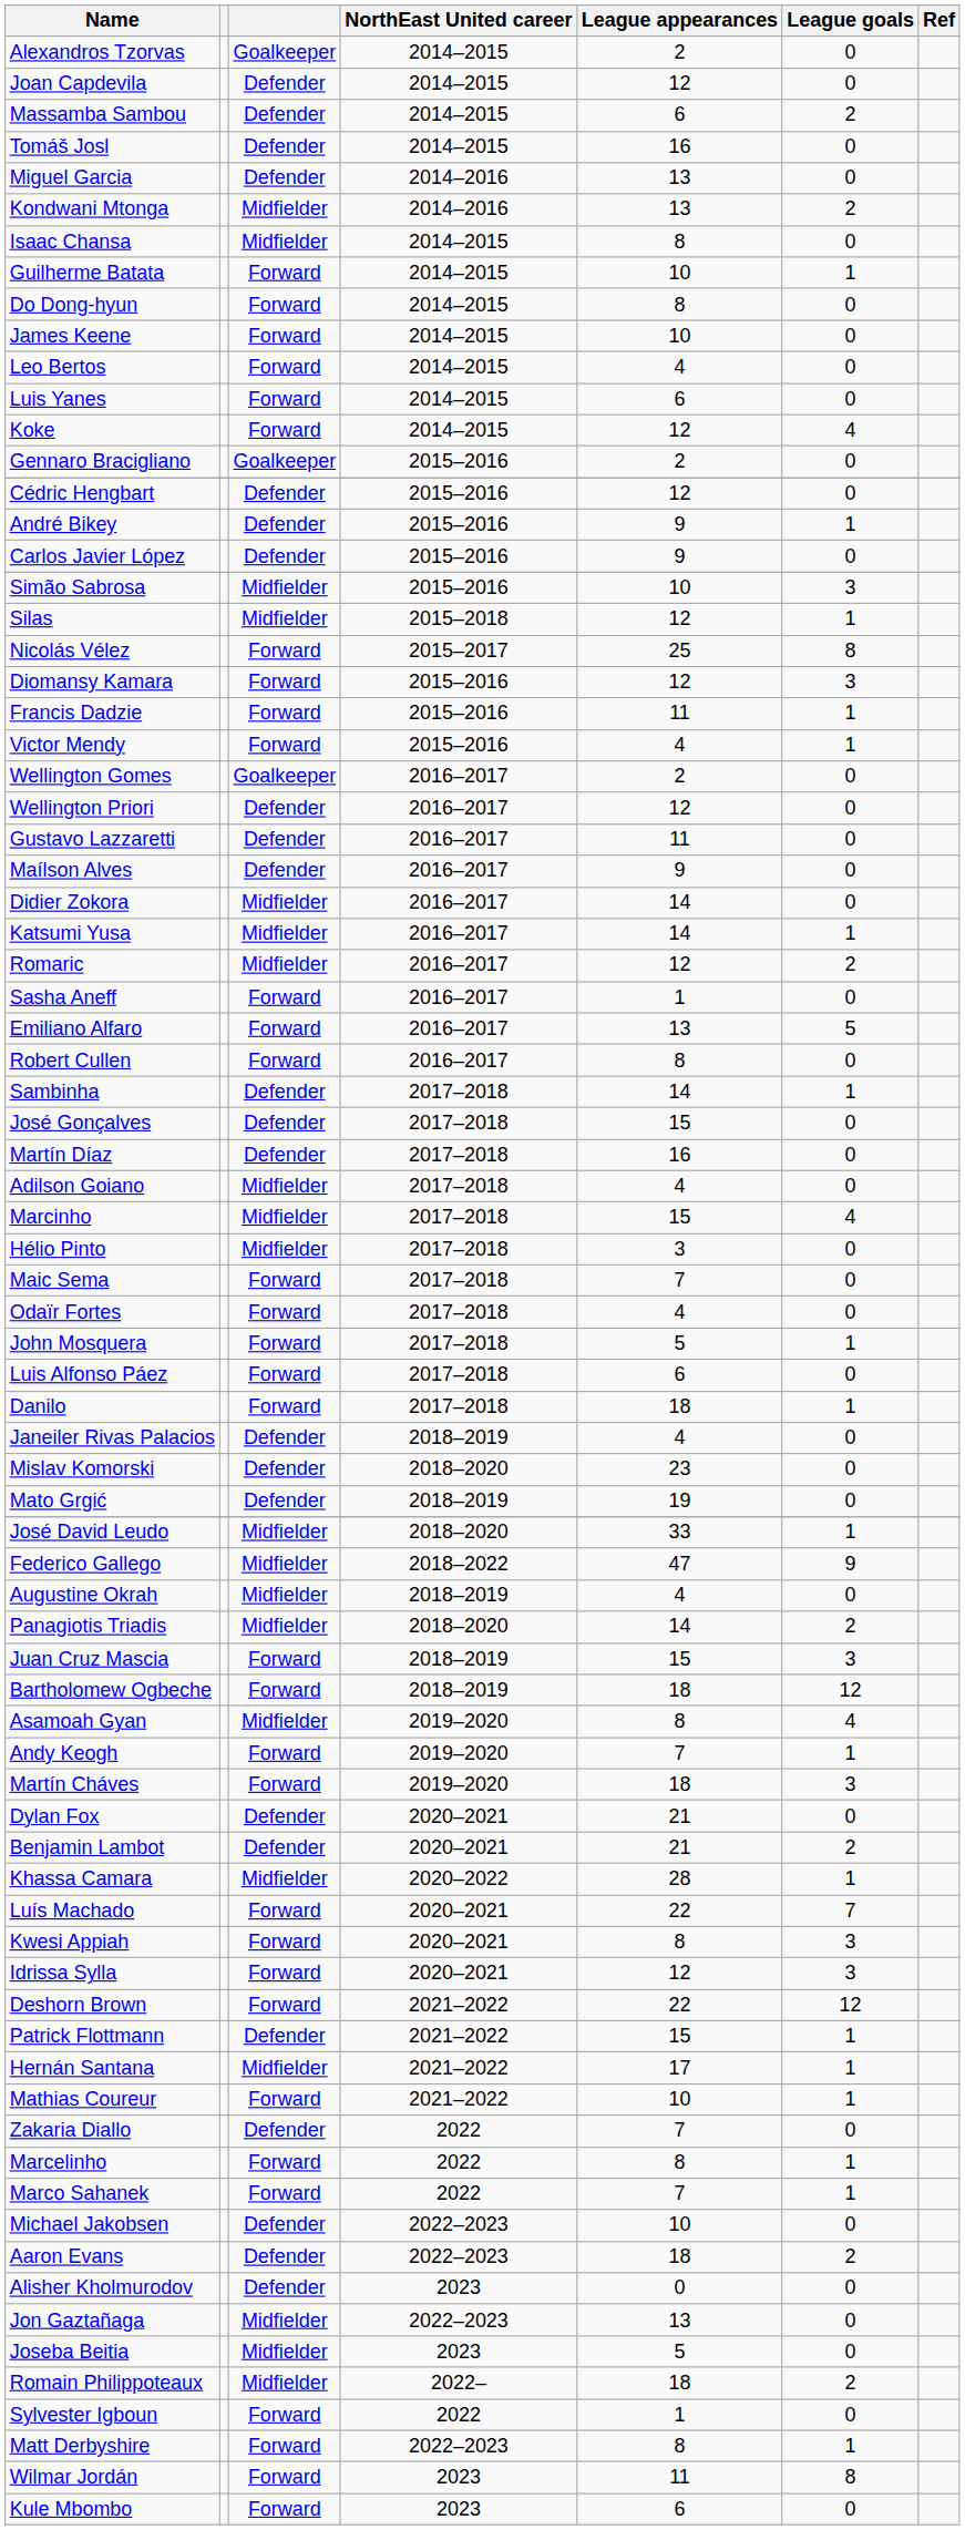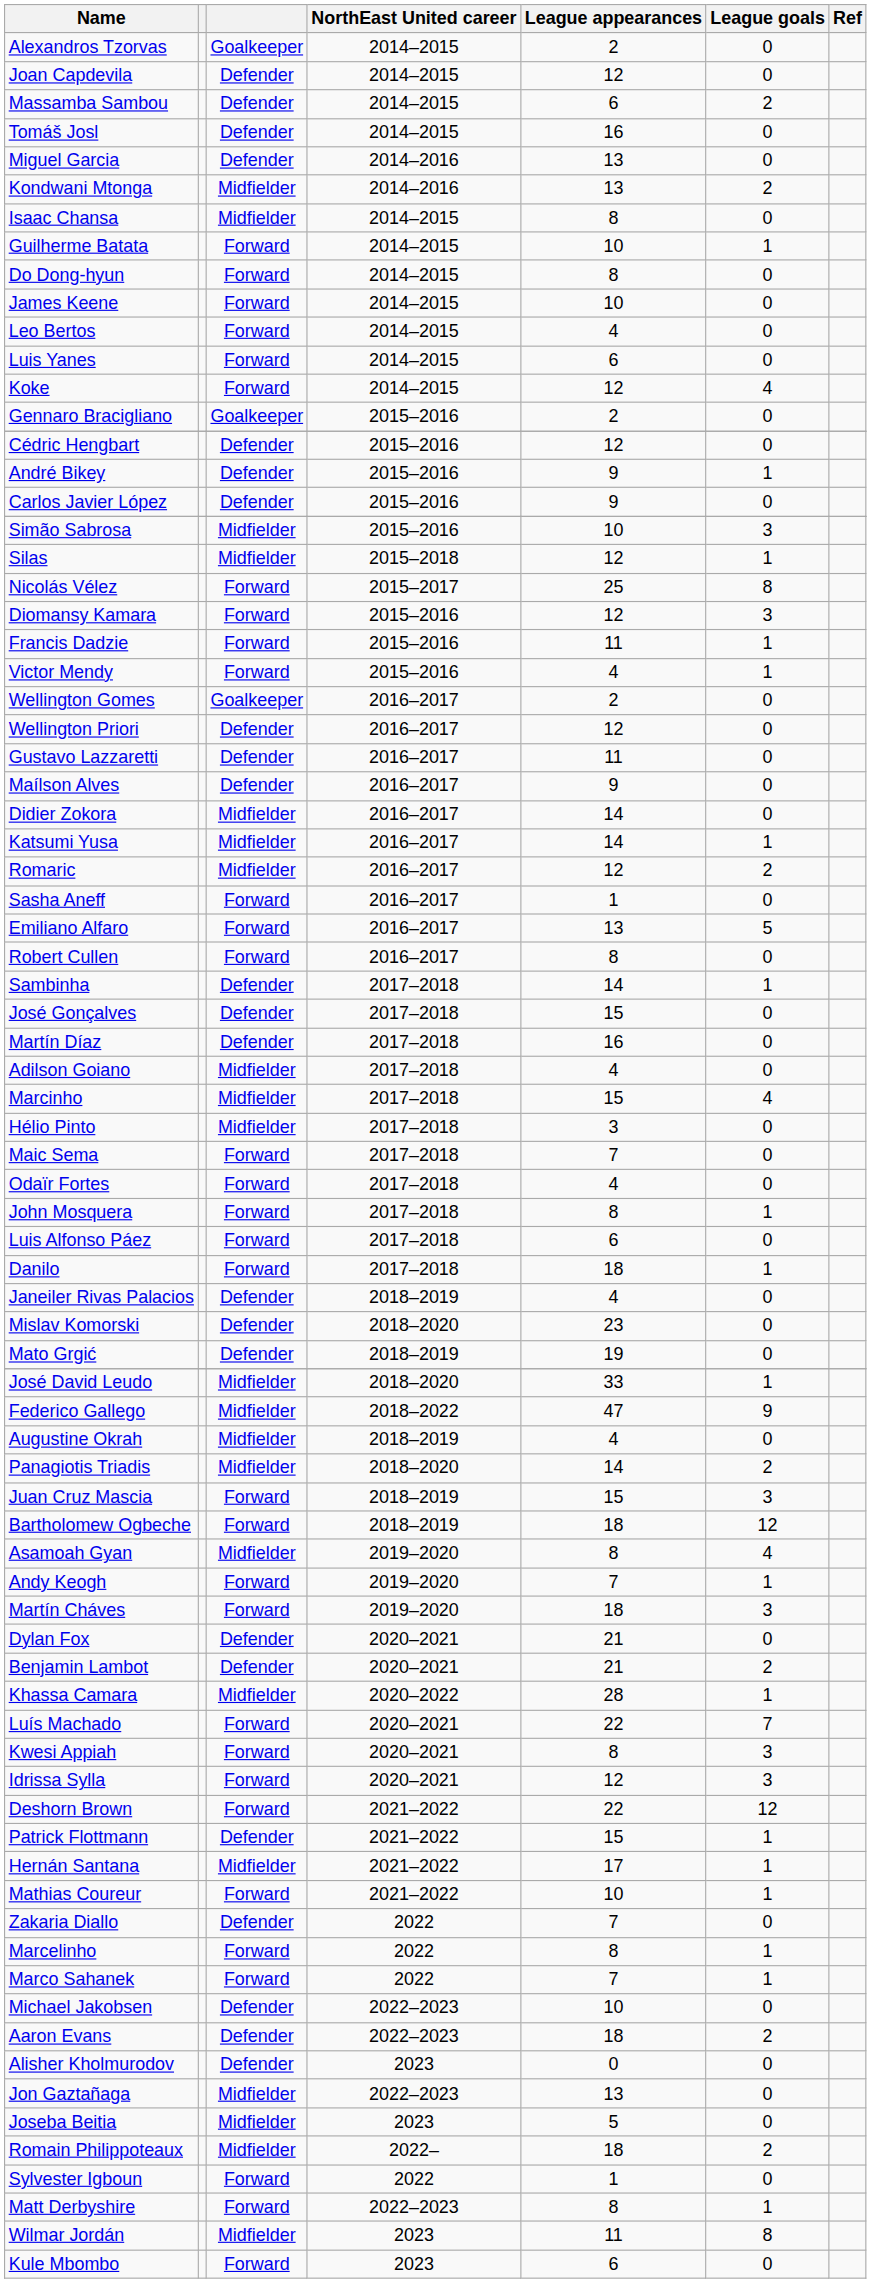John Mosquera | League appearances: 5 -> 8
Wilmar Jordán | column 3: Forward -> Midfielder
